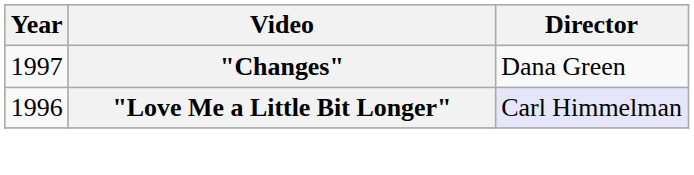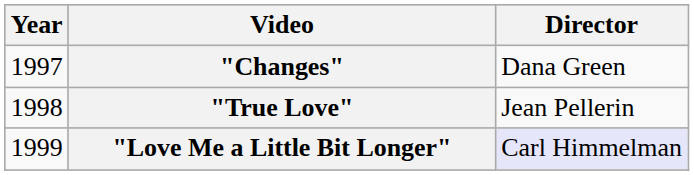+ row: 1998 | "True Love" | Jean Pellerin
"Love Me a Little Bit Longer" | Year: 1996 -> 1999
